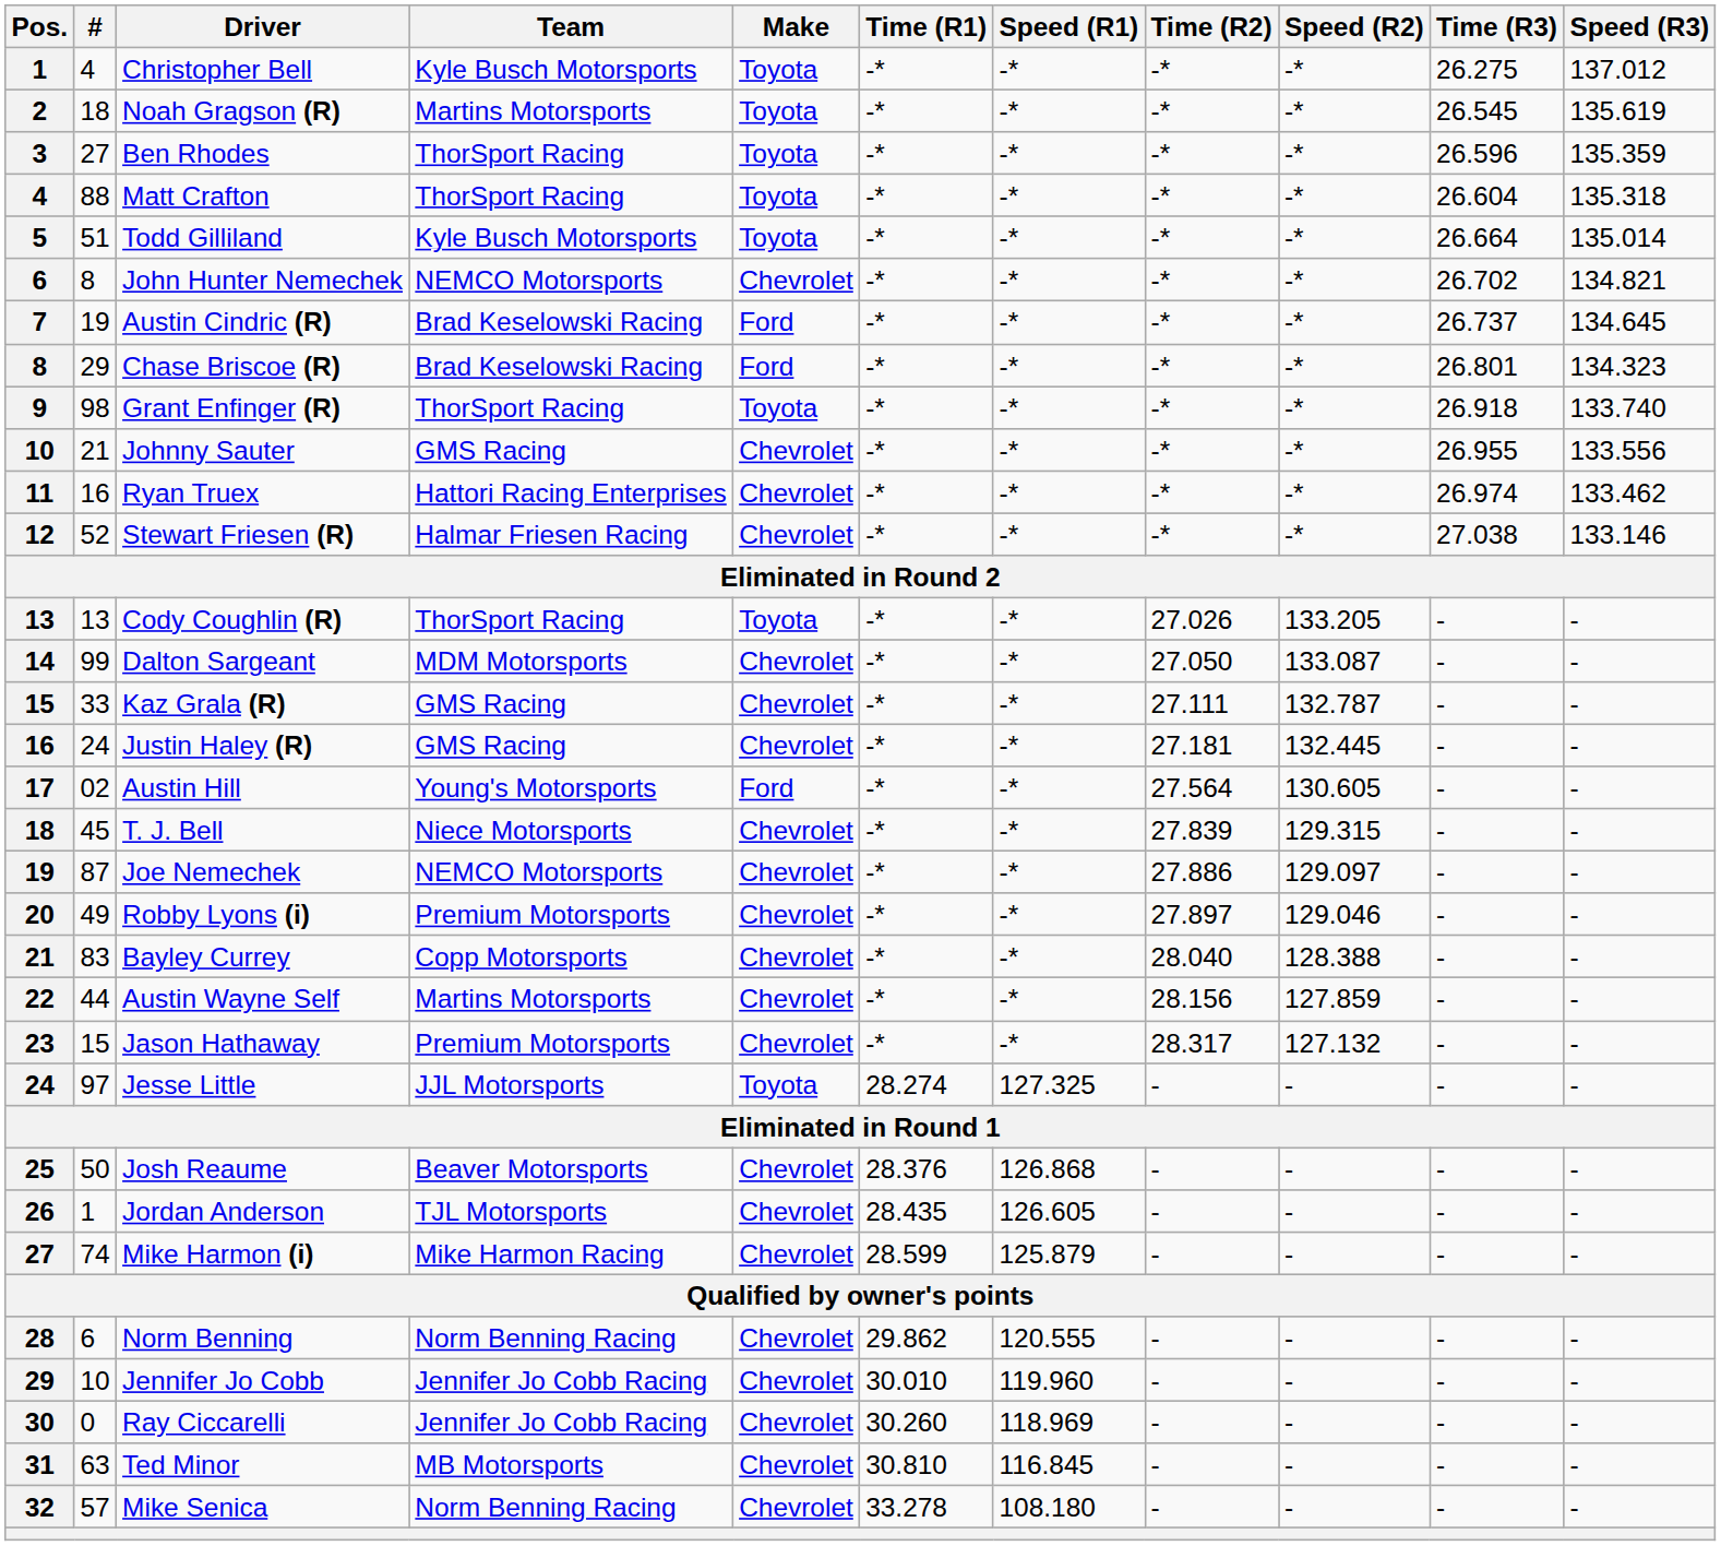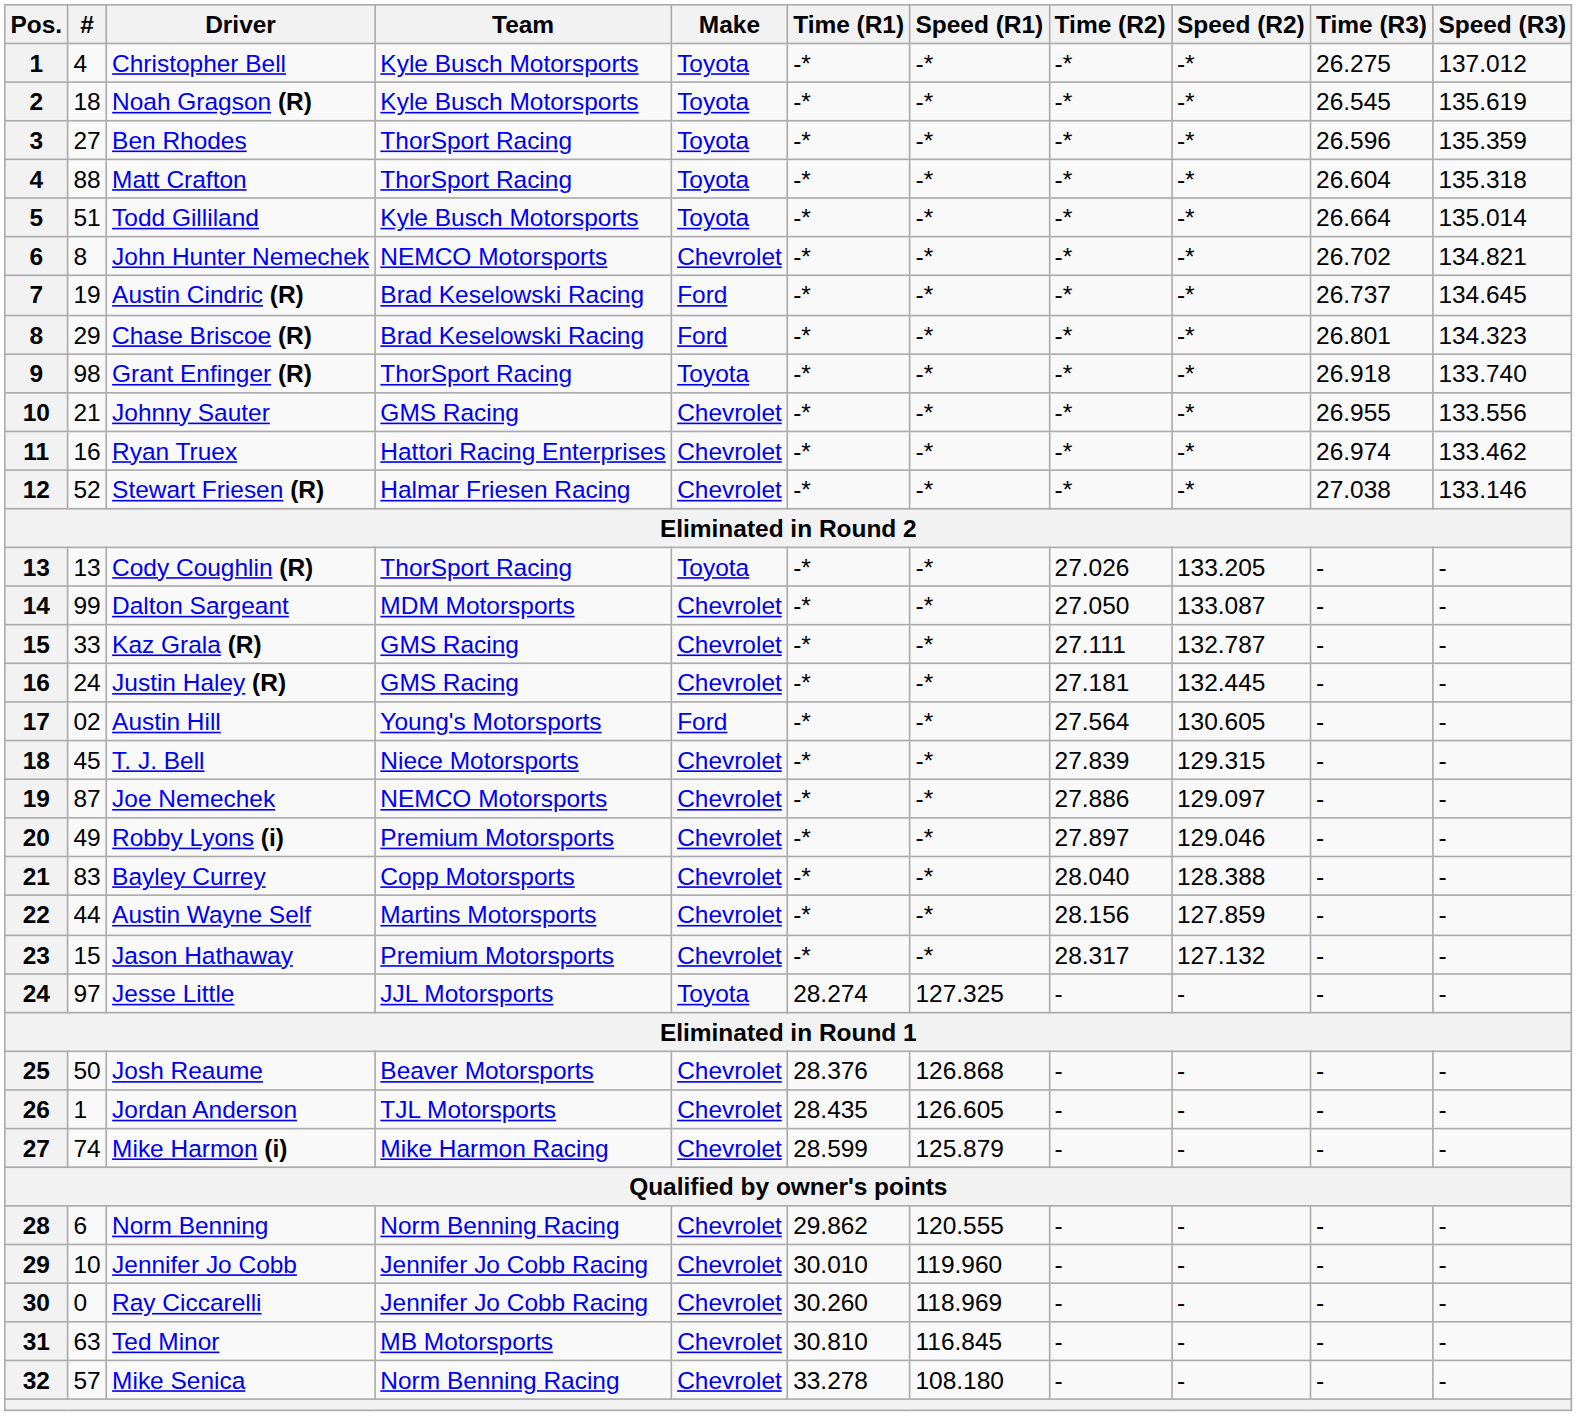Noah Gragson (R) | Team: Martins Motorsports -> Kyle Busch Motorsports
